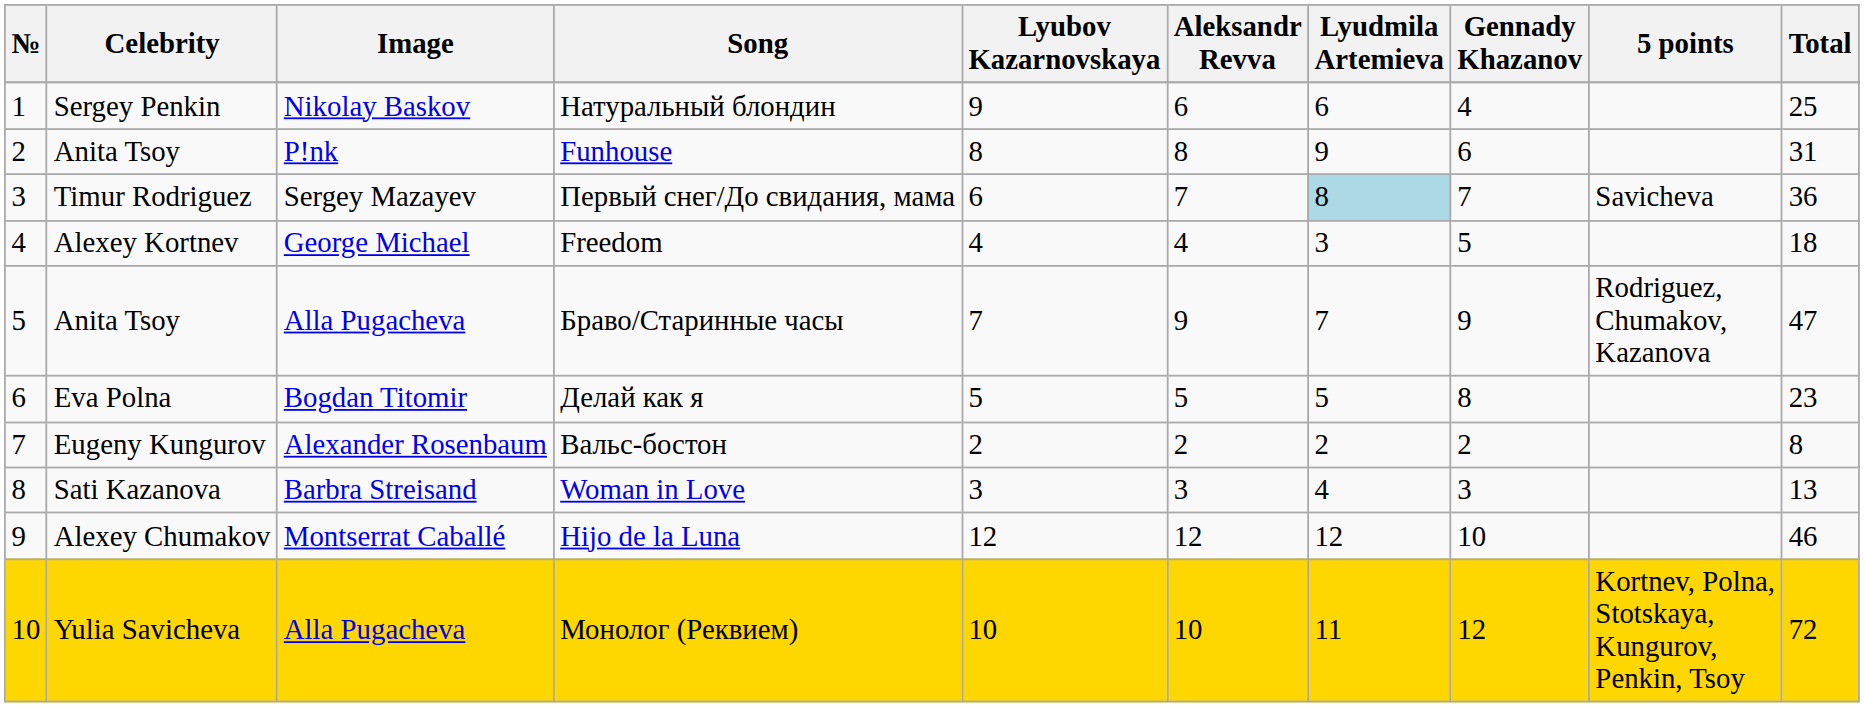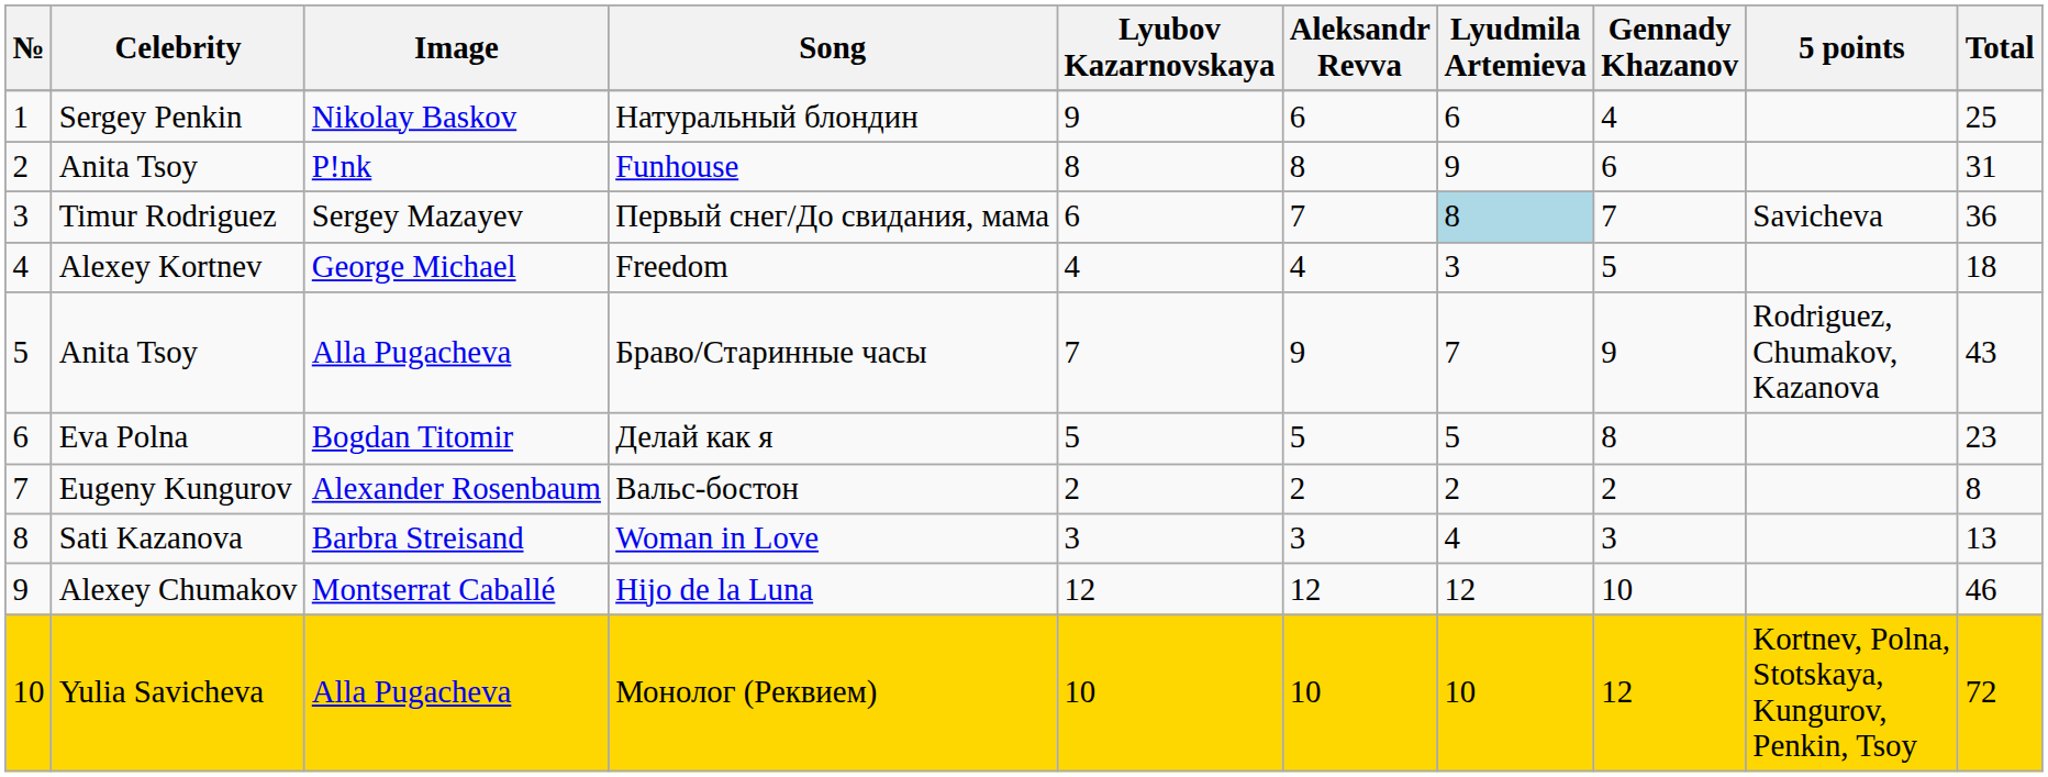Браво/Старинные часы | Total: 47 -> 43
Монолог (Реквием) | Lyudmila Artemieva: 11 -> 10
